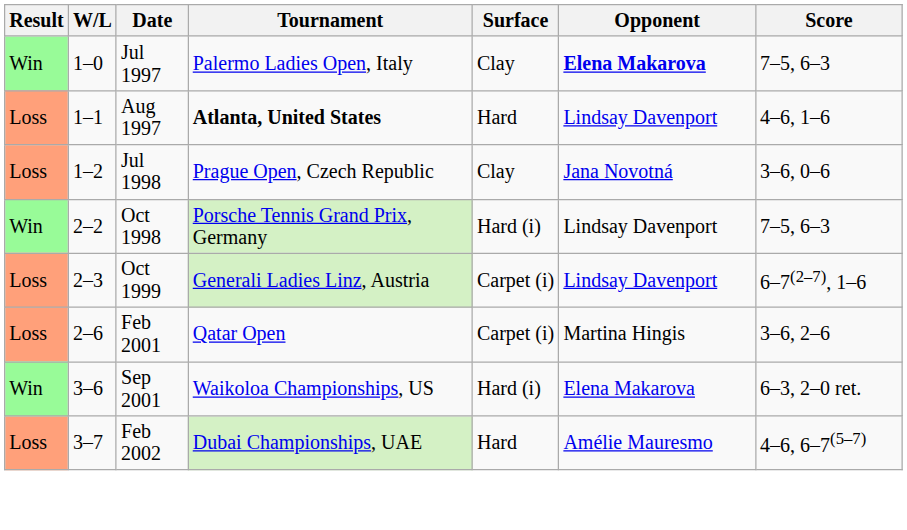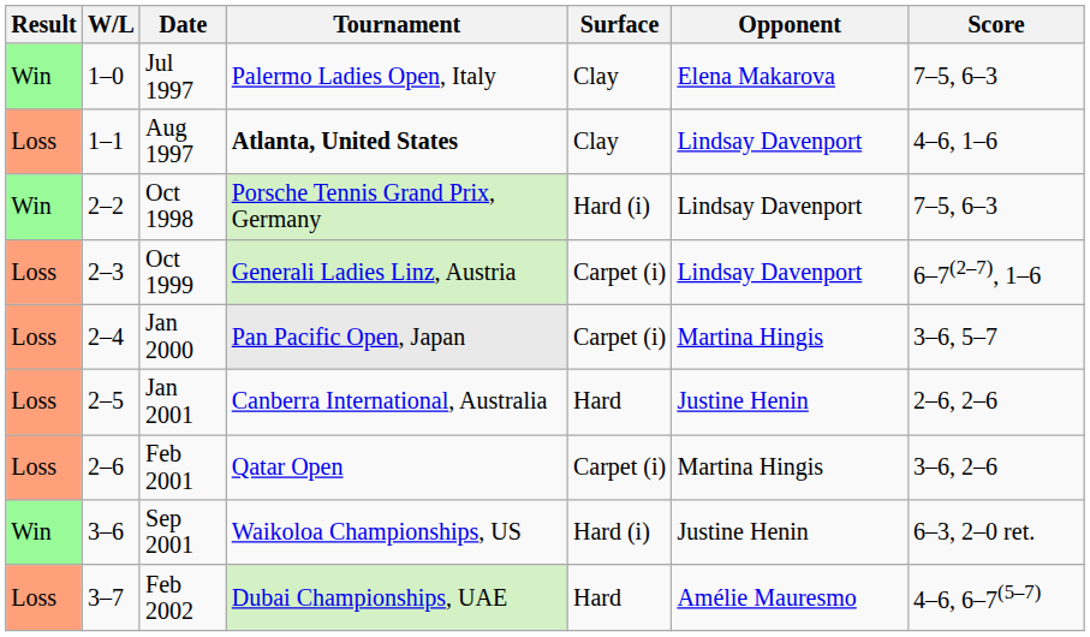Jul 1997 | Opponent: bold -> normal
Aug 1997 | Surface: Hard -> Clay
- row: Loss | 1–2 | Jul 1998 | Prague Open, Czech Republic | Clay | Jana Novotná | 3–6, 0–6
+ row: Loss | 2–4 | Jan 2000 | Pan Pacific Open, Japan | Carpet (i) | Martina Hingis | 3–6, 5–7
+ row: Loss | 2–5 | Jan 2001 | Canberra International, Australia | Hard | Justine Henin | 2–6, 2–6
Sep 2001 | Opponent: Elena Makarova -> Justine Henin
